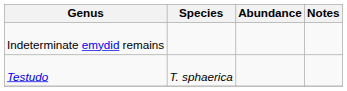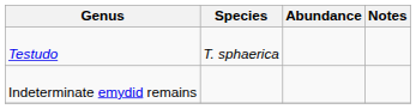rows swapped: Testudo <-> Indeterminate emydid remains
